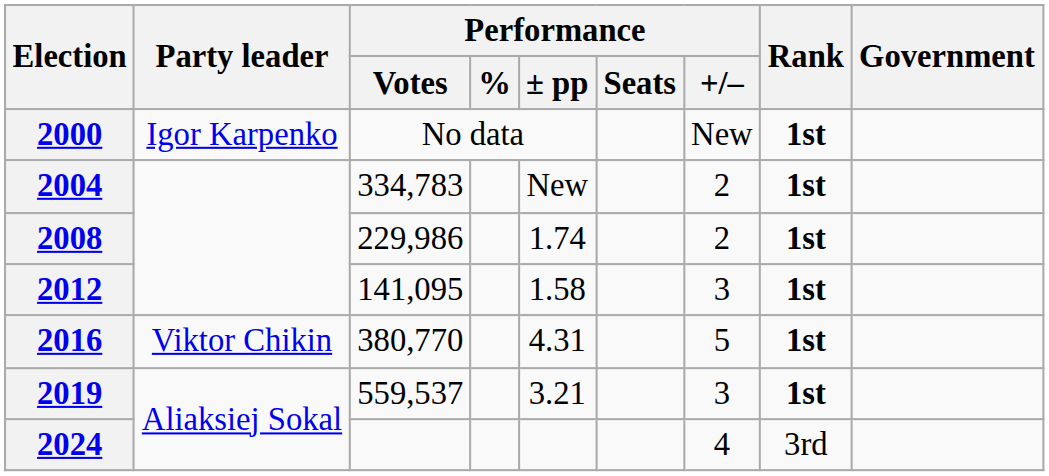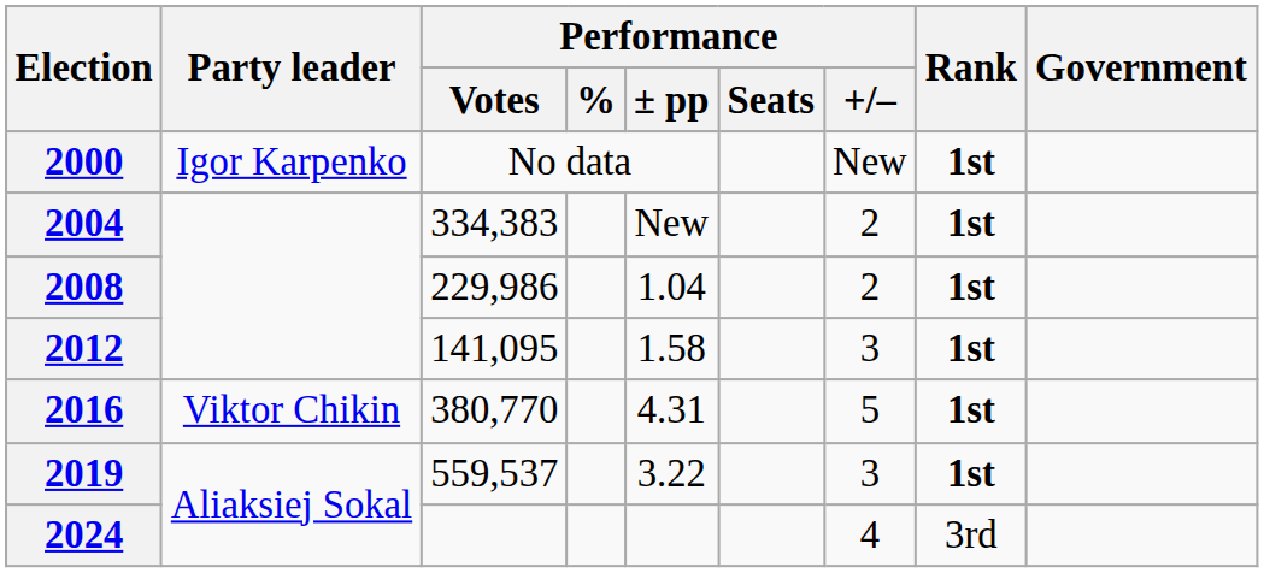2004 | Performance / Votes: 334,783 -> 334,383
2008 | Performance / ± pp: 1.74 -> 1.04
2019 | Performance / ± pp: 3.21 -> 3.22
